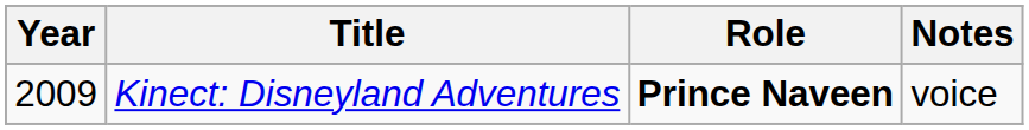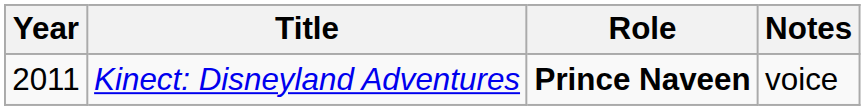Kinect: Disneyland Adventures | Year: 2009 -> 2011
